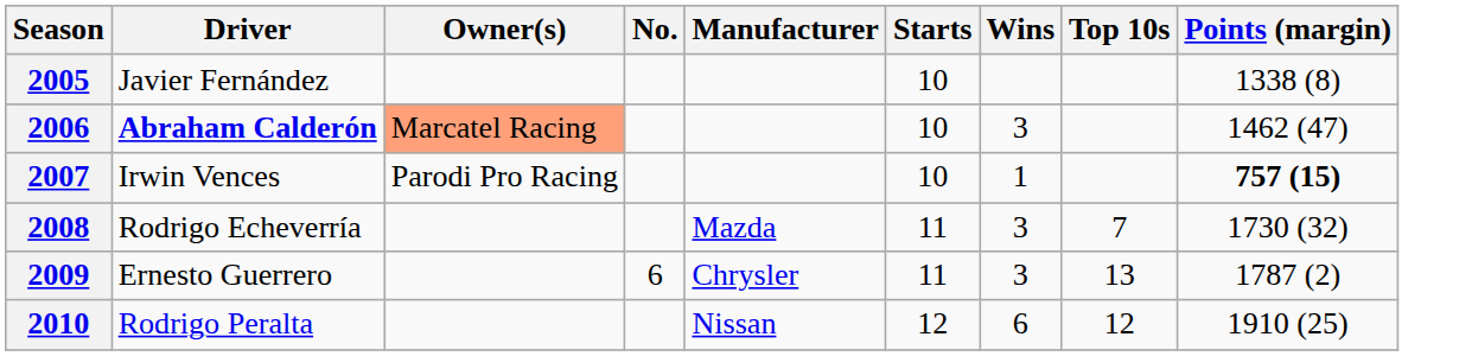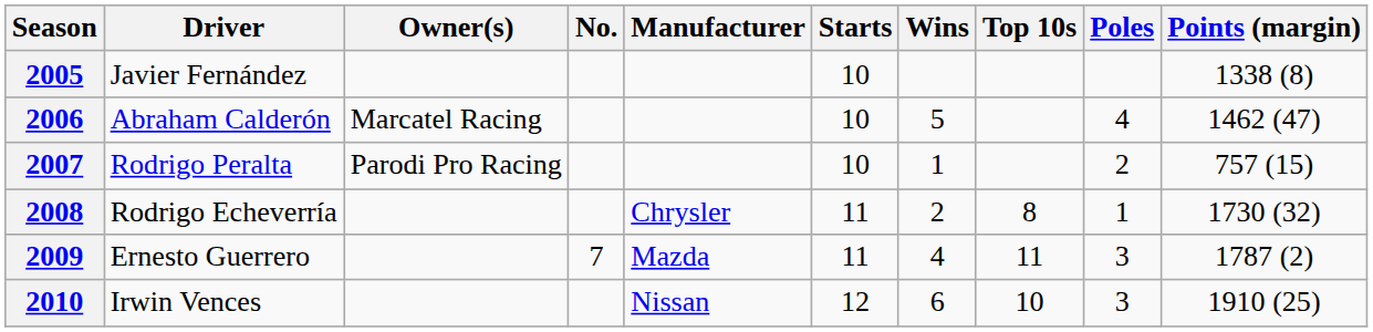+ column: Poles | 4 | 2 | 1 | 3 | 3
2006 | Driver: bold -> normal
2006 | Owner(s): lightsalmon background -> no background
2006 | Wins: 3 -> 5
2007 | Driver: Irwin Vences -> Rodrigo Peralta
2007 | Points (margin): bold -> normal
2008 | Manufacturer: Mazda -> Chrysler
2008 | Wins: 3 -> 2
2008 | Top 10s: 7 -> 8
2009 | No.: 6 -> 7
2009 | Manufacturer: Chrysler -> Mazda
2009 | Wins: 3 -> 4
2009 | Top 10s: 13 -> 11
2010 | Driver: Rodrigo Peralta -> Irwin Vences
2010 | Top 10s: 12 -> 10
